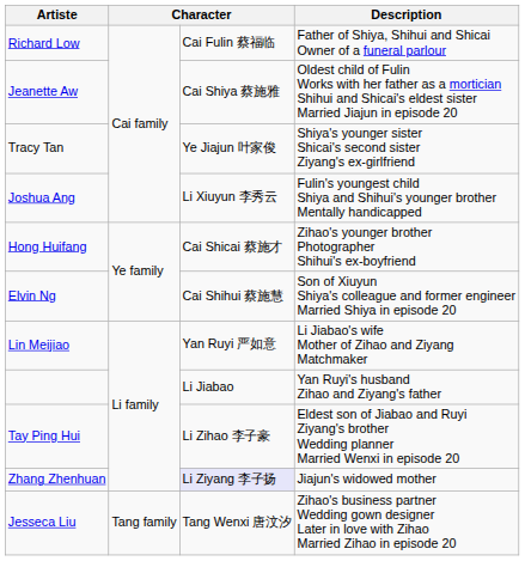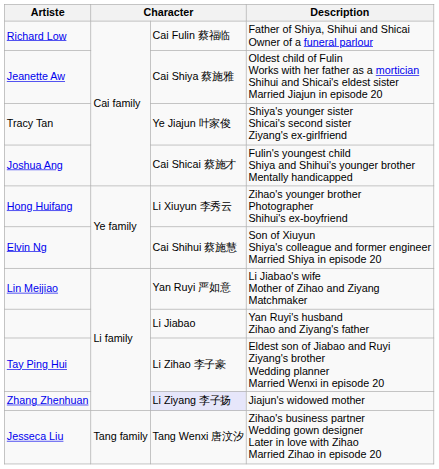Joshua Ang | column 3: Li Xiuyun 李秀云 -> Cai Shicai 蔡施才
Hong Huifang | column 3: Cai Shicai 蔡施才 -> Li Xiuyun 李秀云
